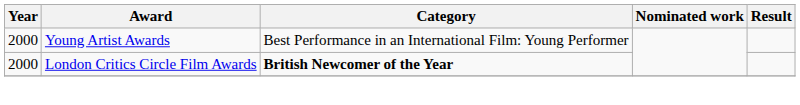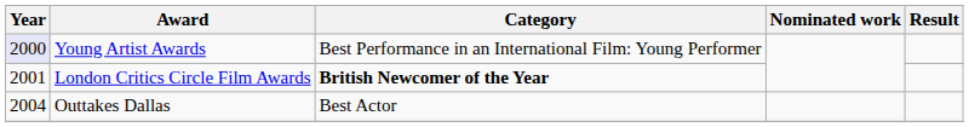Young Artist Awards | Year: no background -> lavender background
London Critics Circle Film Awards | Year: 2000 -> 2001
+ row: 2004 | Outtakes Dallas | Best Actor
